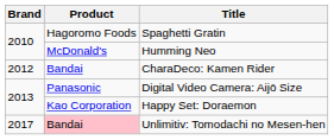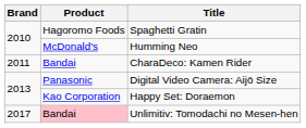CharaDeco: Kamen Rider | Brand: 2012 -> 2011
